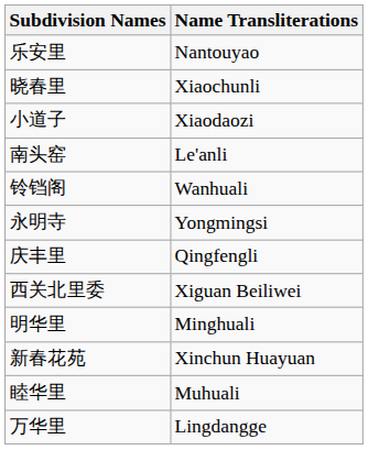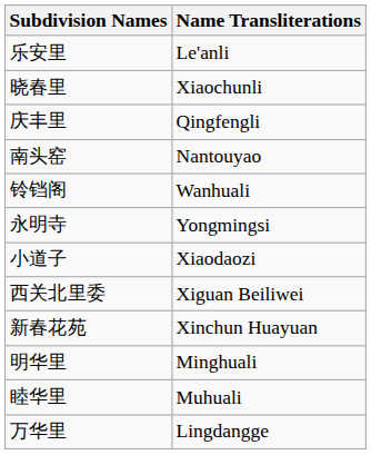乐安里 | Name Transliterations: Nantouyao -> Le'anli
rows swapped: 庆丰里 <-> 小道子
南头窑 | Name Transliterations: Le'anli -> Nantouyao
rows swapped: 明华里 <-> 新春花苑
